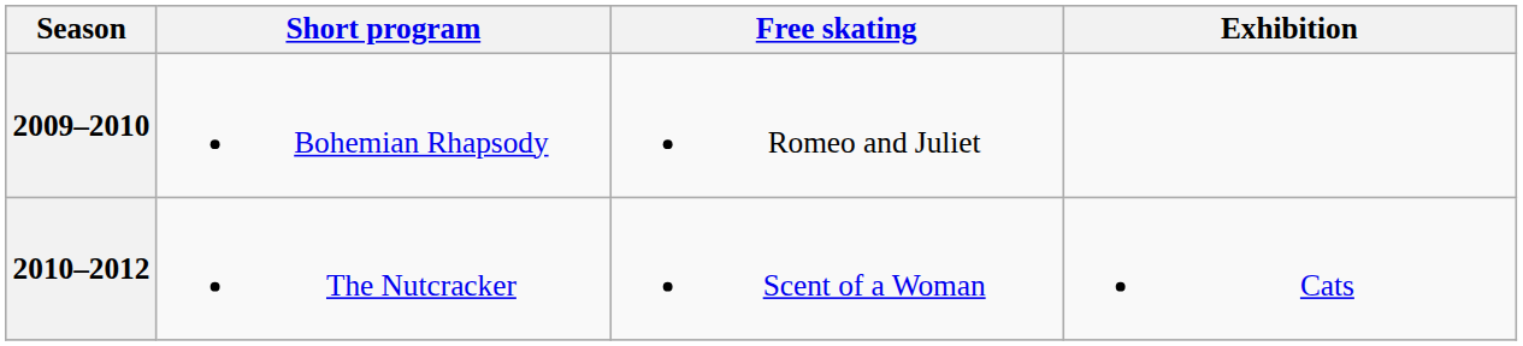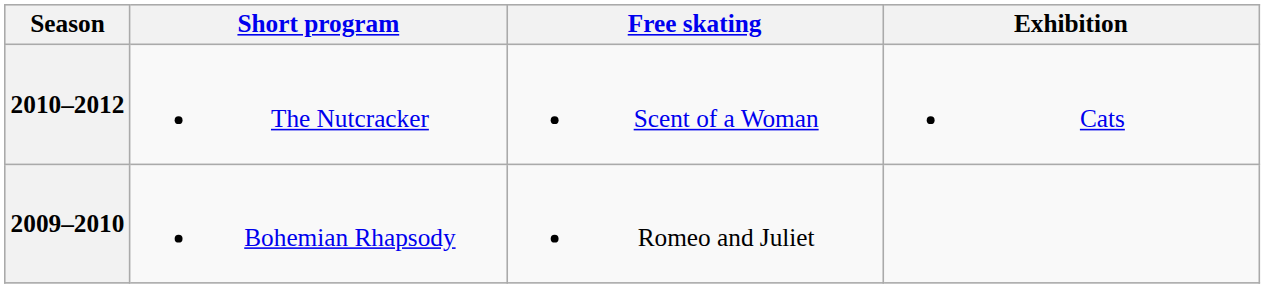rows swapped: 2010–2012 <-> 2009–2010
